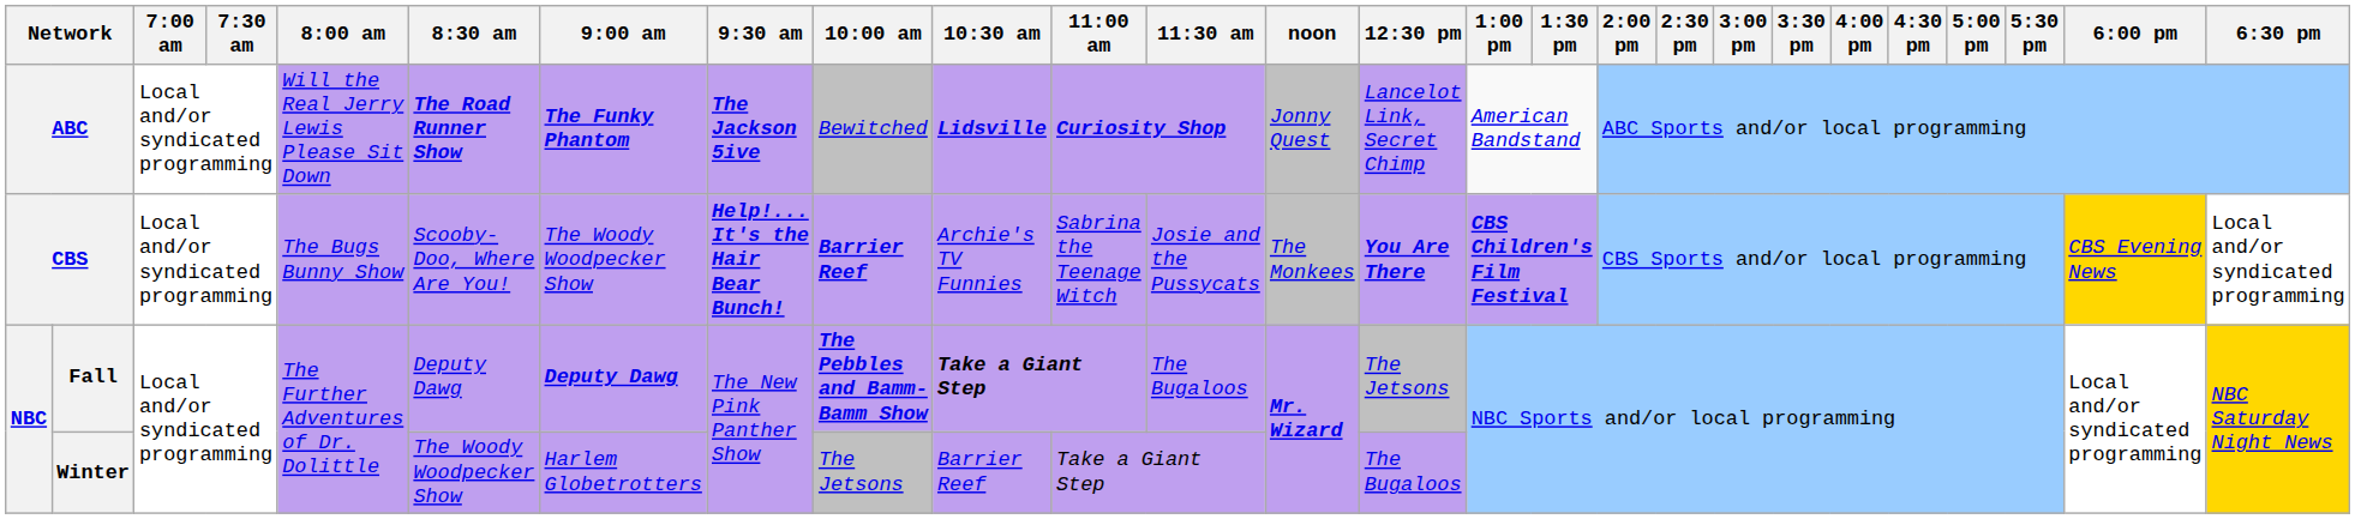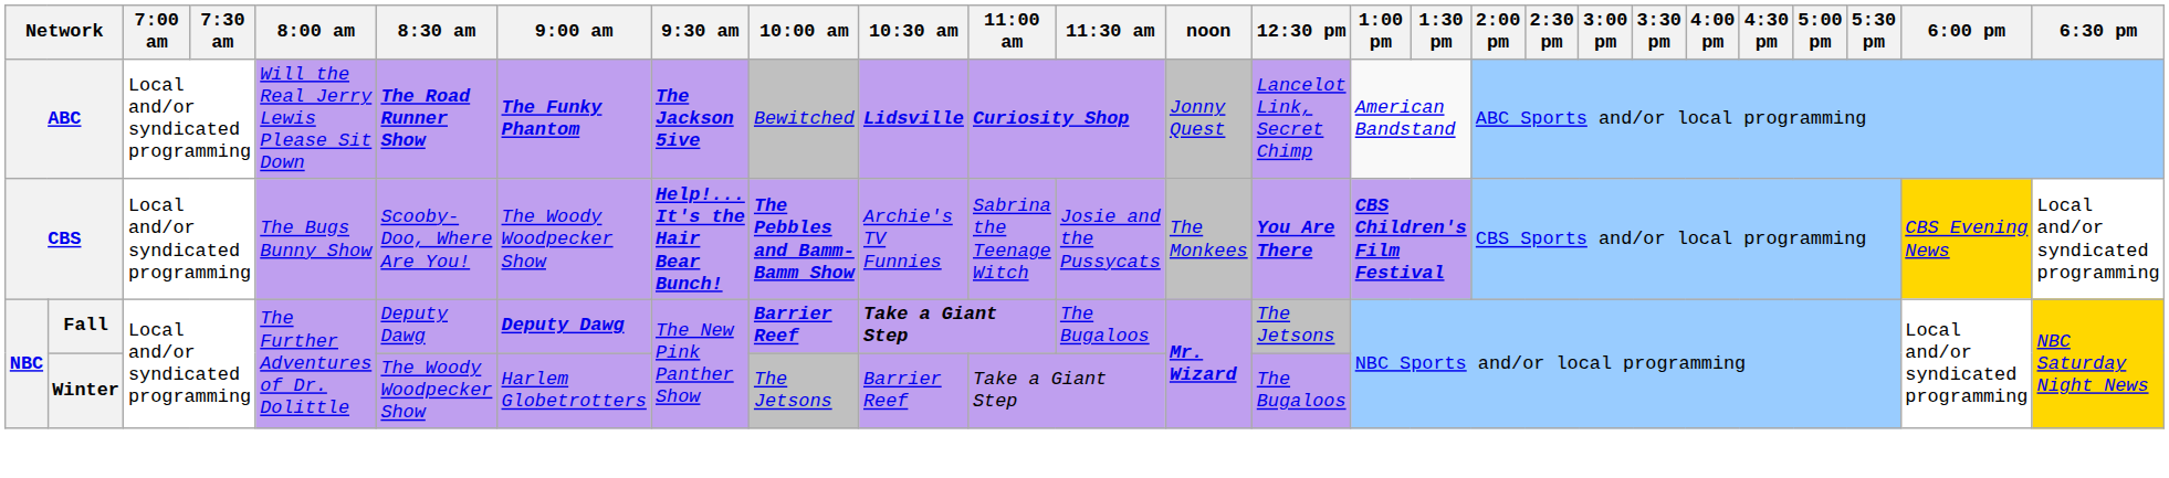CBS | 10:00 am: Barrier Reef -> The Pebbles and Bamm-Bamm Show
Fall | 10:00 am: The Pebbles and Bamm-Bamm Show -> Barrier Reef
